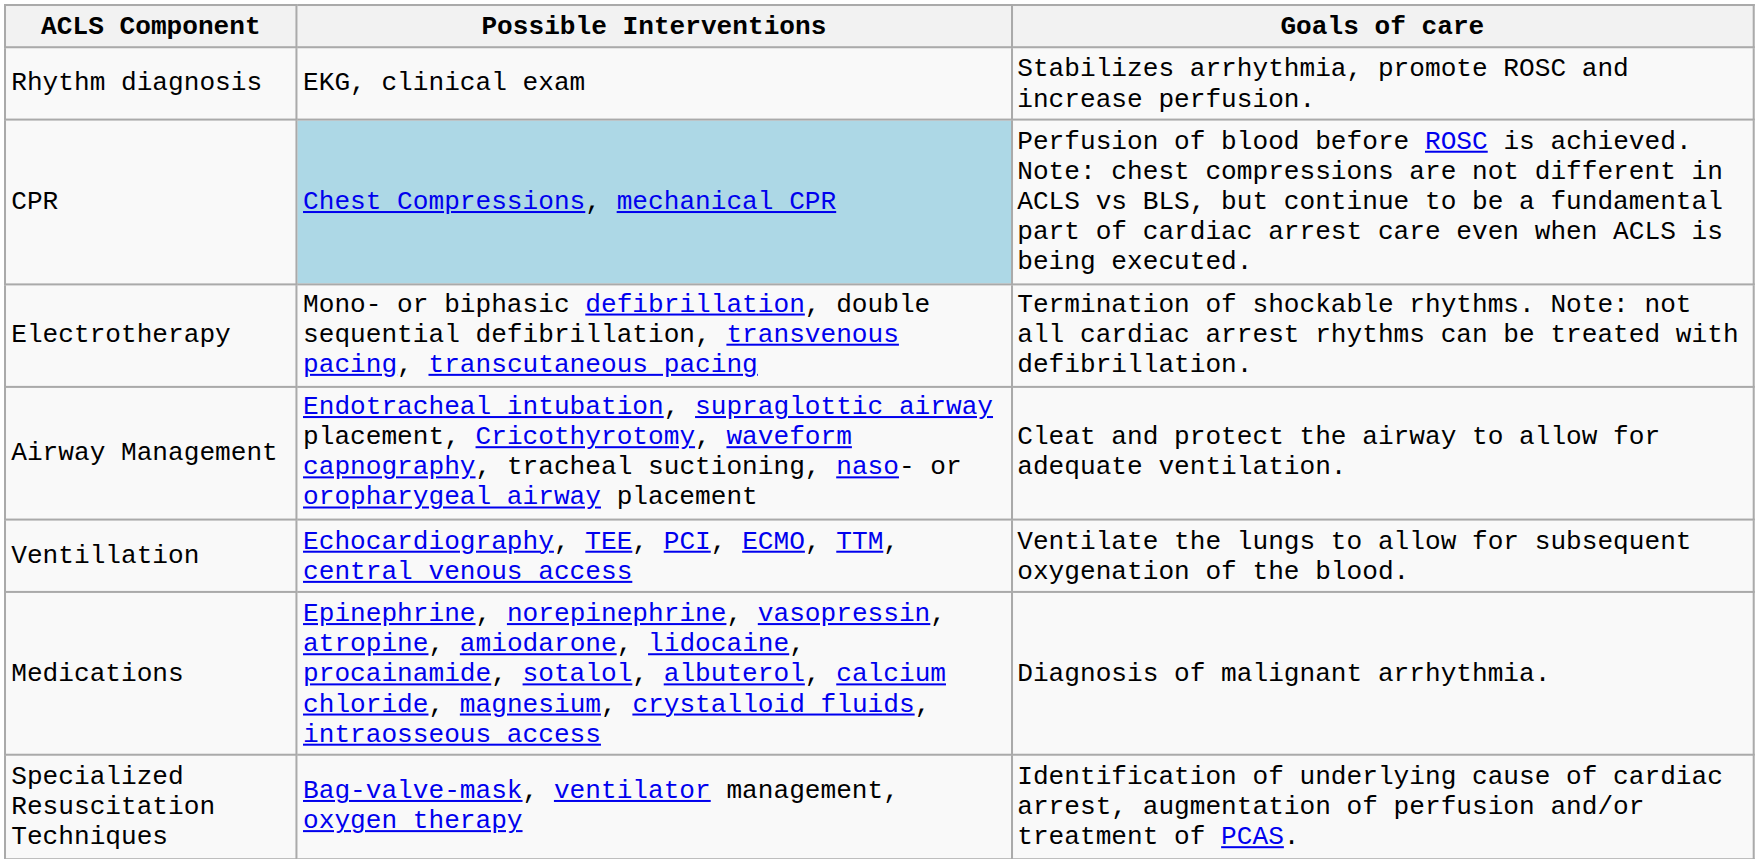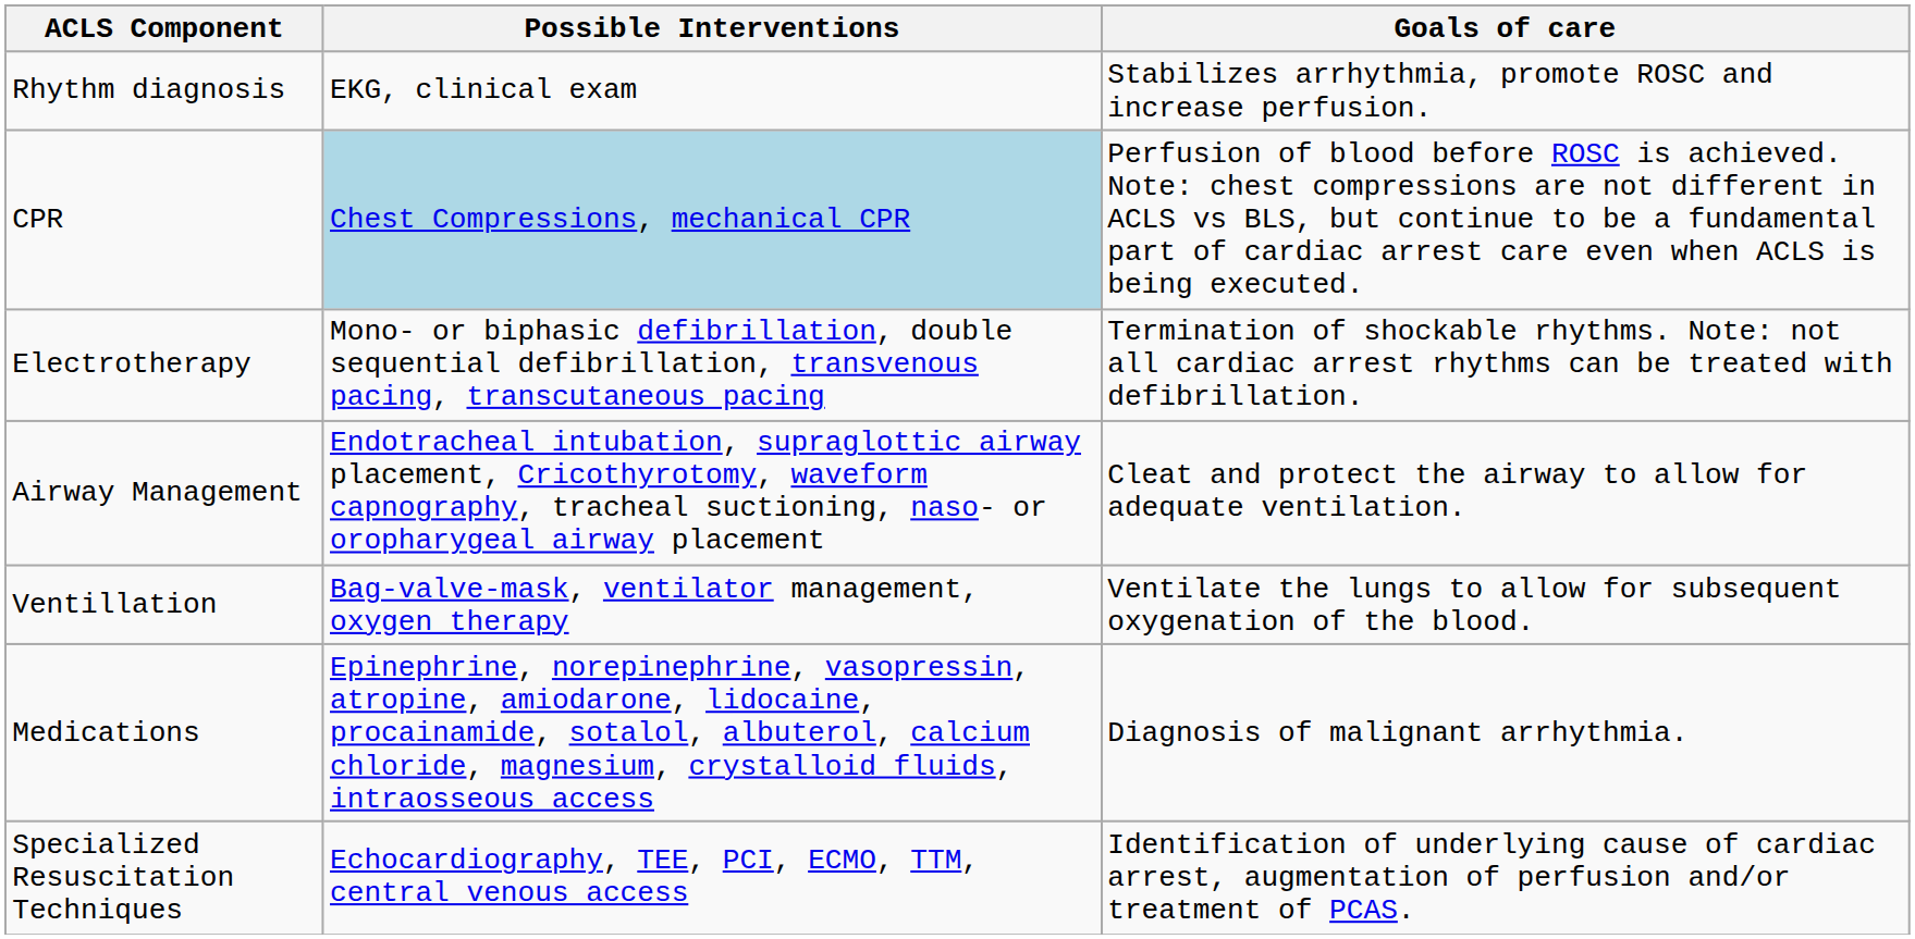Ventillation | Possible Interventions: Echocardiography, TEE, PCI, ECMO, TTM, central venous access -> Bag-valve-mask, ventilator management, oxygen therapy
Specialized Resuscitation Techniques | Possible Interventions: Bag-valve-mask, ventilator management, oxygen therapy -> Echocardiography, TEE, PCI, ECMO, TTM, central venous access
